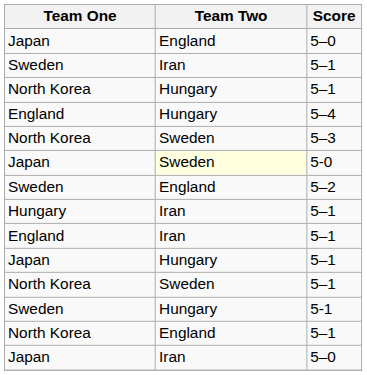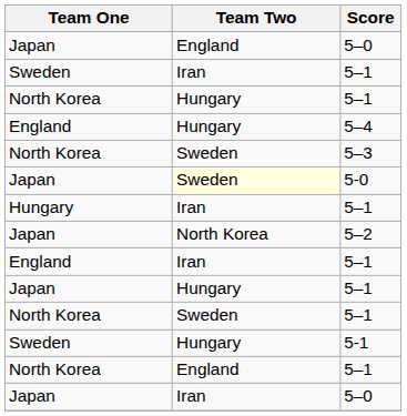- row: Sweden | England | 5–2
+ row: Japan | North Korea | 5–2
